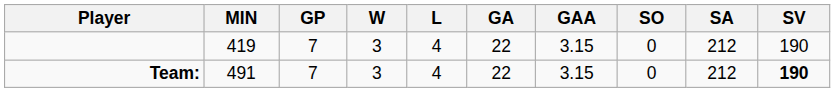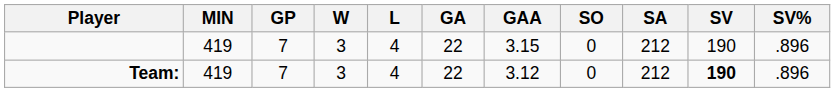+ column: SV% | .896 | .896
Team: | MIN: 491 -> 419
Team: | GAA: 3.15 -> 3.12
